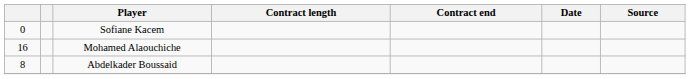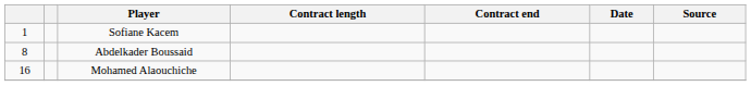Sofiane Kacem | column 1: 0 -> 1
rows swapped: Mohamed Alaouchiche <-> Abdelkader Boussaid
